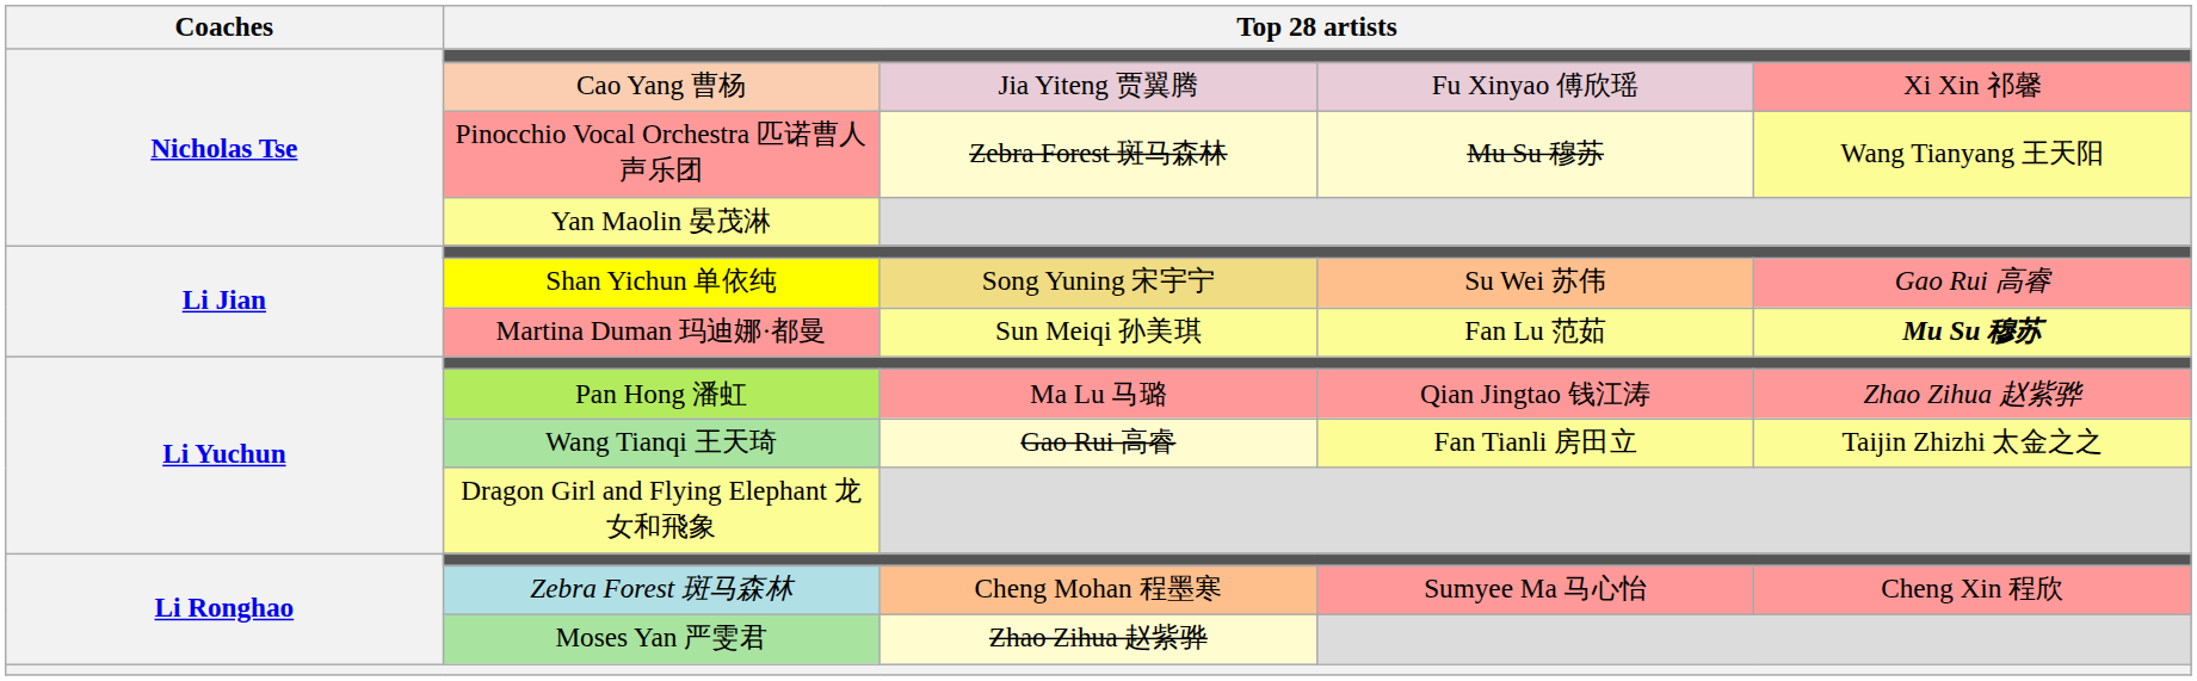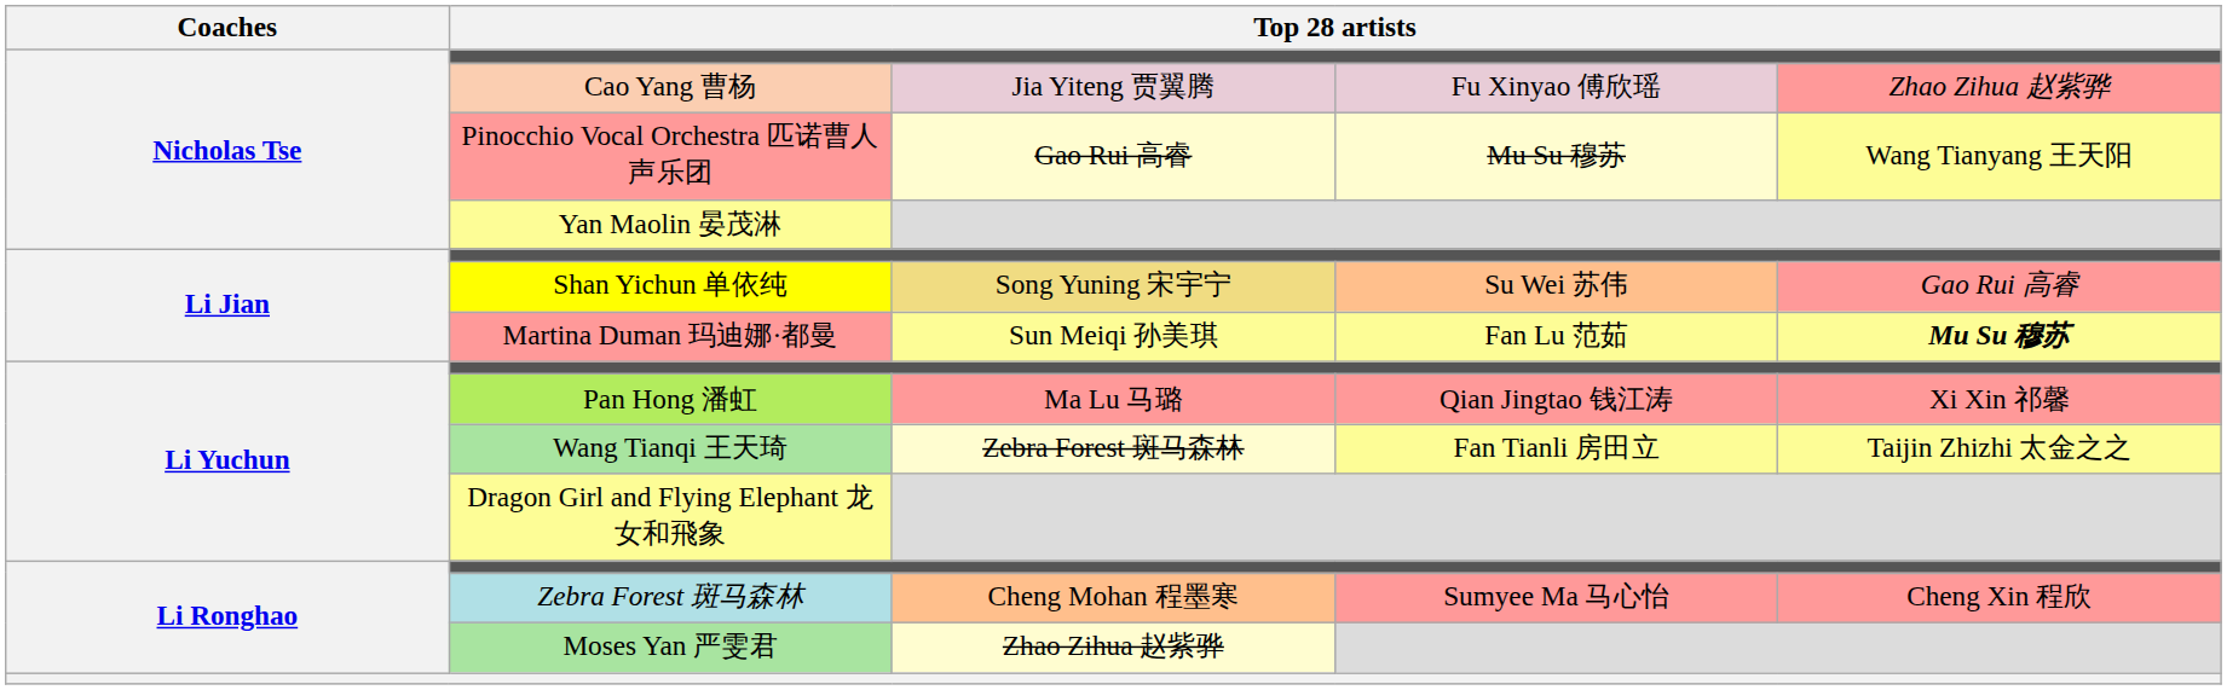Cao Yang 曹杨 | column 5: Xi Xin 祁馨 -> Zhao Zihua 赵紫骅
Pinocchio Vocal Orchestra 匹诺曹人声乐团 | column 3: Zebra Forest 斑马森林 -> Gao Rui 高睿
Pan Hong 潘虹 | column 5: Zhao Zihua 赵紫骅 -> Xi Xin 祁馨
Wang Tianqi 王天琦 | column 3: Gao Rui 高睿 -> Zebra Forest 斑马森林
